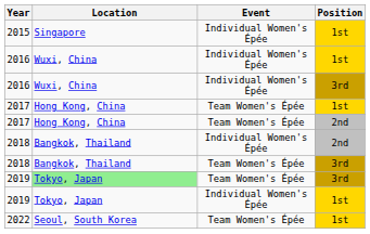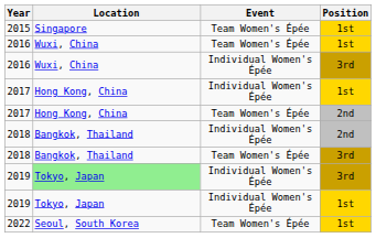2015 | Event: Individual Women's Épée -> Team Women's Épée
2016 / 1st | Event: Individual Women's Épée -> Team Women's Épée
2017 / 1st | Event: Team Women's Épée -> Individual Women's Épée
2019 / 3rd | Event: Team Women's Épée -> Individual Women's Épée
